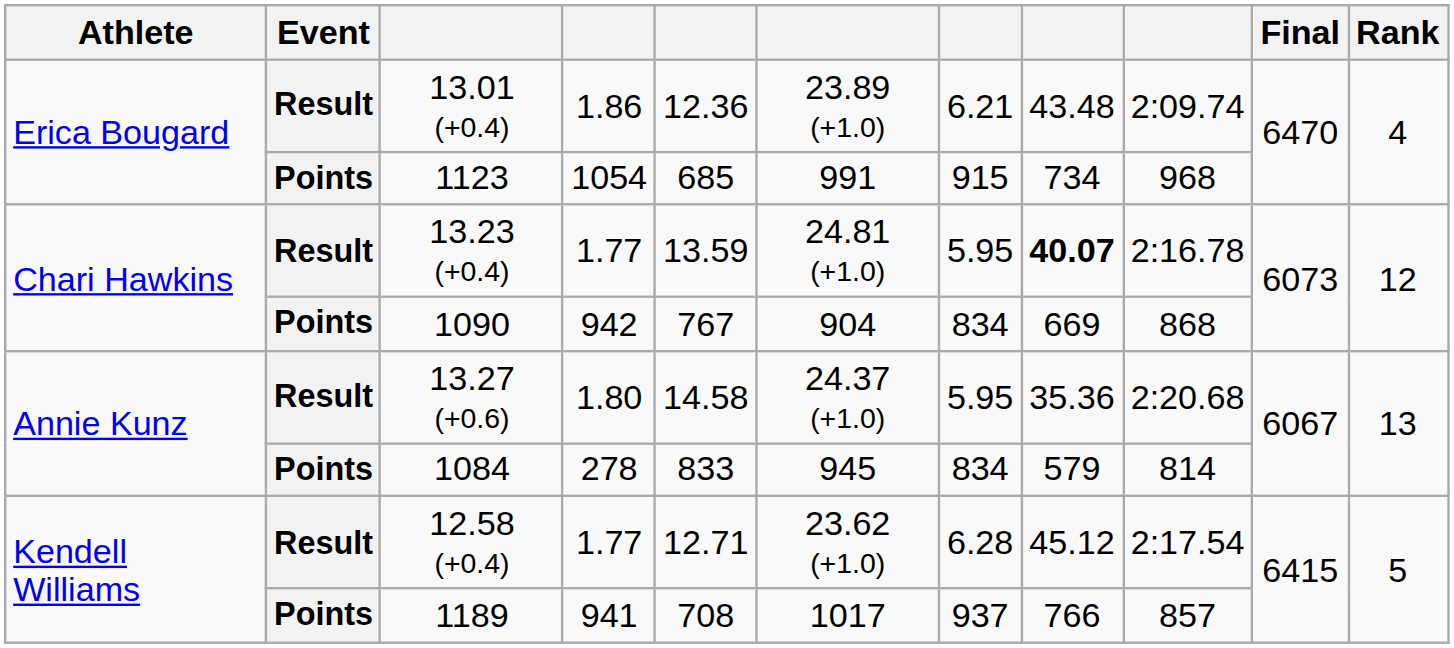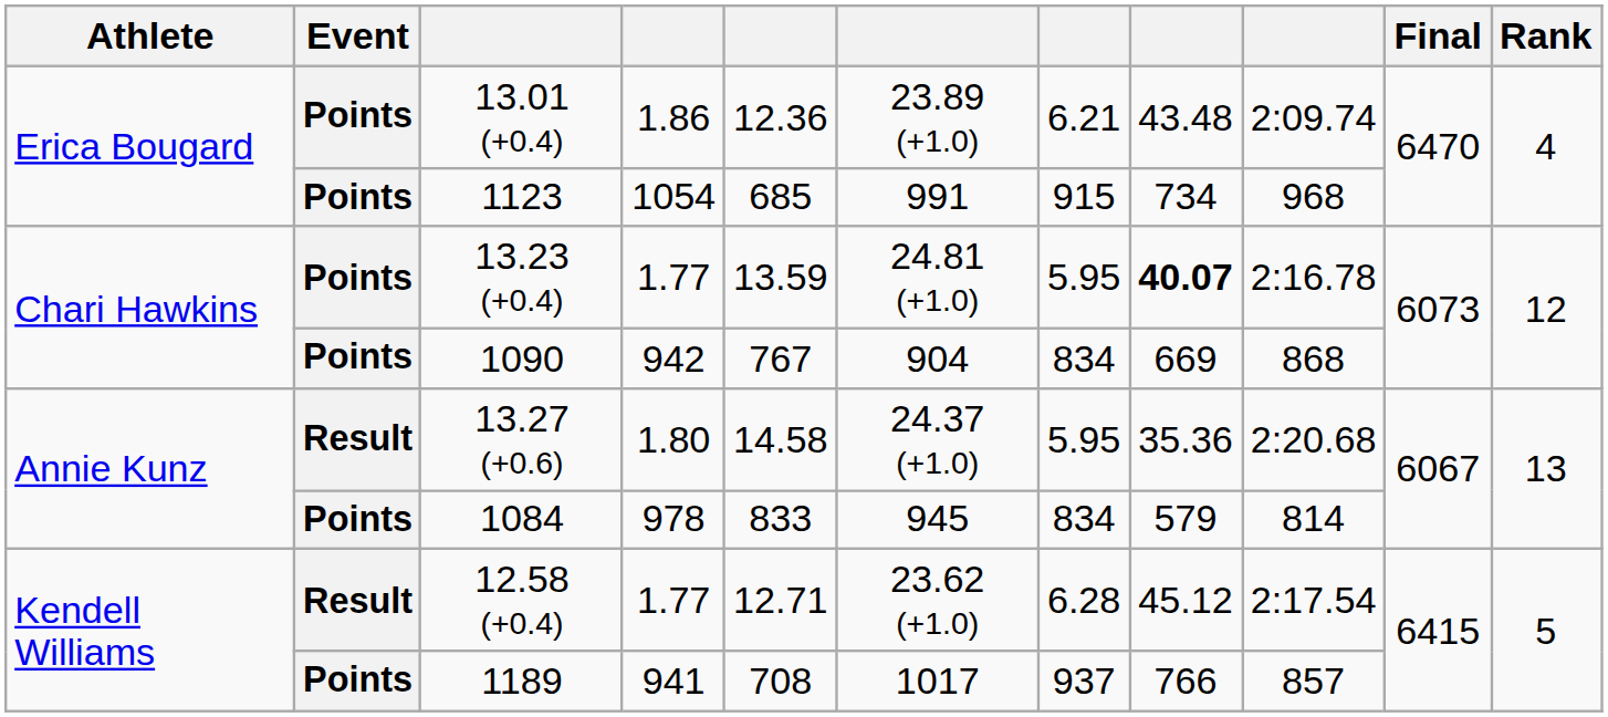13.01 (+0.4) | Event: Result -> Points
13.23 (+0.4) | Event: Result -> Points
1084 | column 4: 278 -> 978
